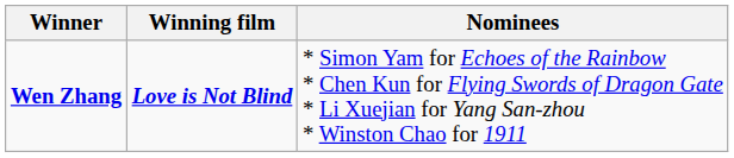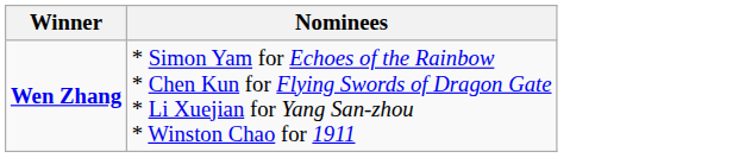- column: Winning film | Love is Not Blind
